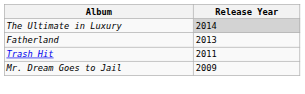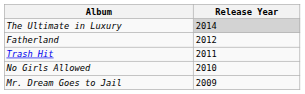Fatherland | Release Year: 2013 -> 2012
+ row: No Girls Allowed | 2010
